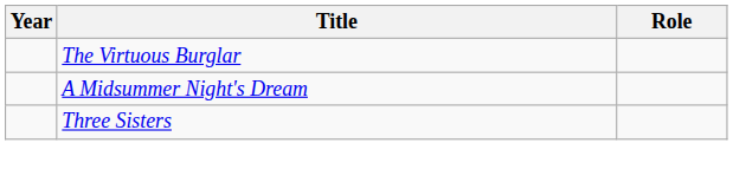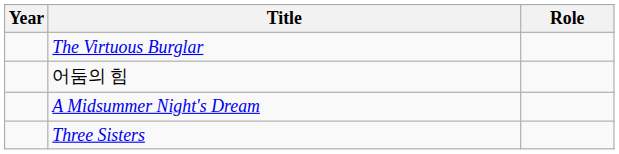+ row: 어둠의 힘
